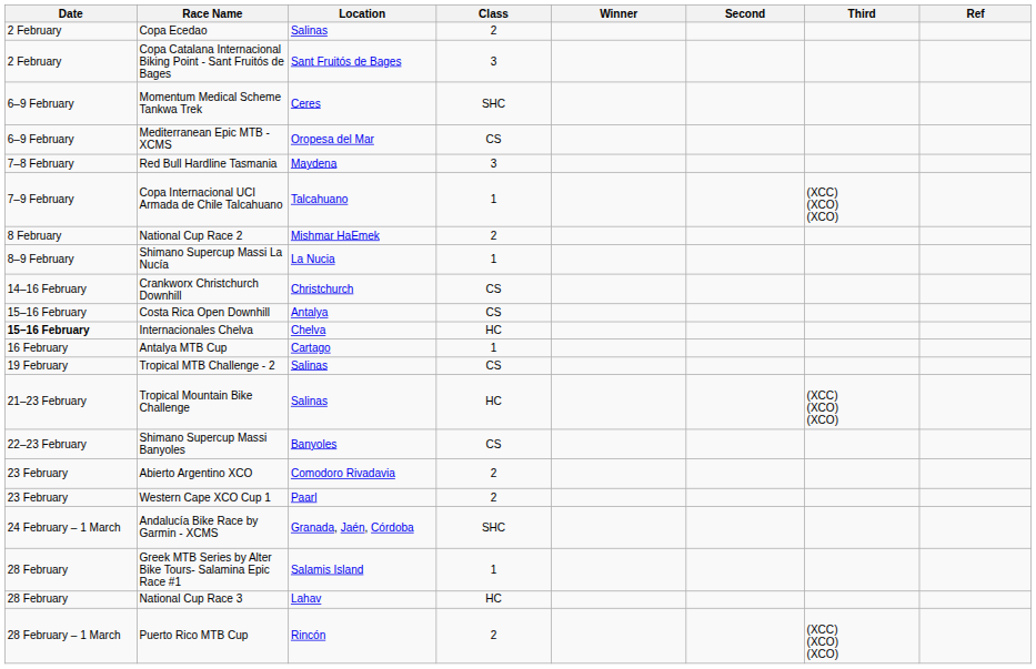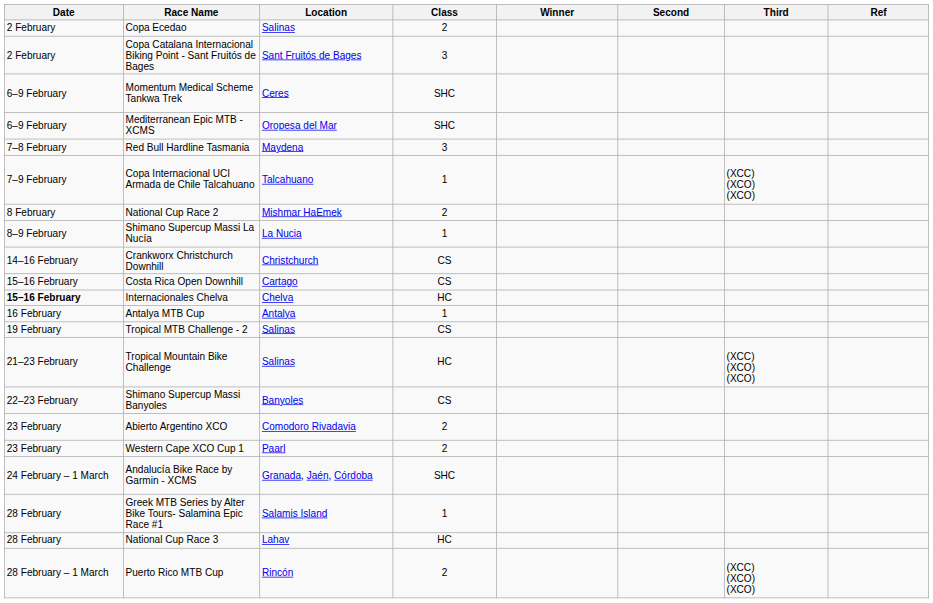Mediterranean Epic MTB - XCMS | Class: CS -> SHC
Costa Rica Open Downhill | Location: Antalya -> Cartago
Antalya MTB Cup | Location: Cartago -> Antalya
